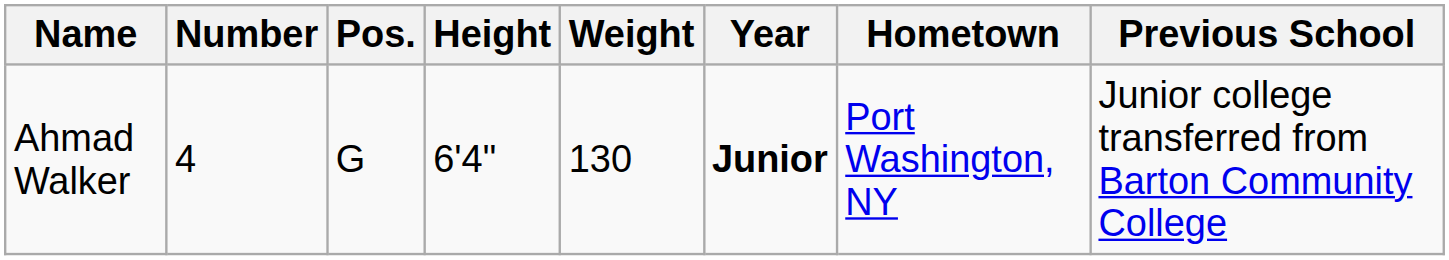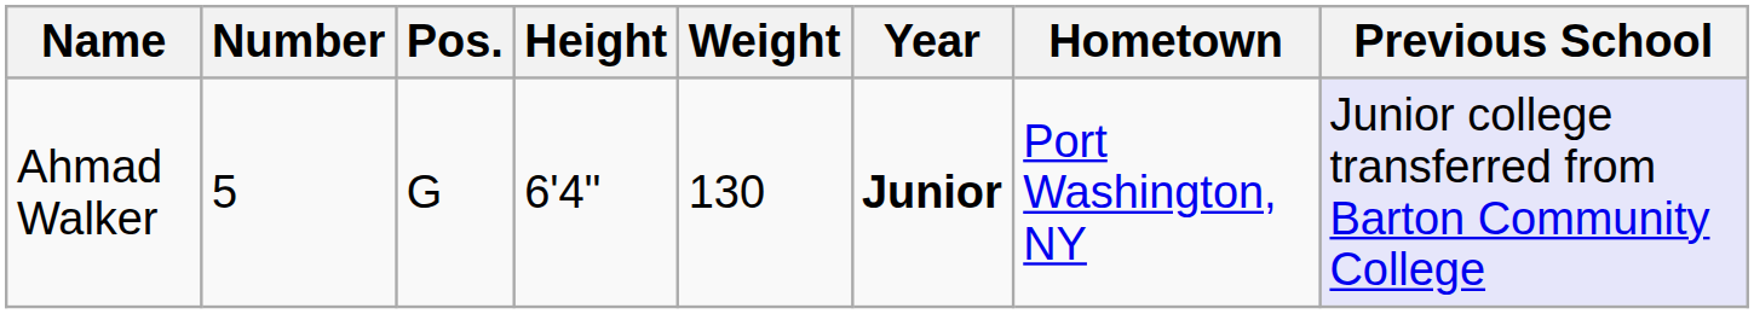Ahmad Walker | Number: 4 -> 5
Ahmad Walker | Previous School: no background -> lavender background
